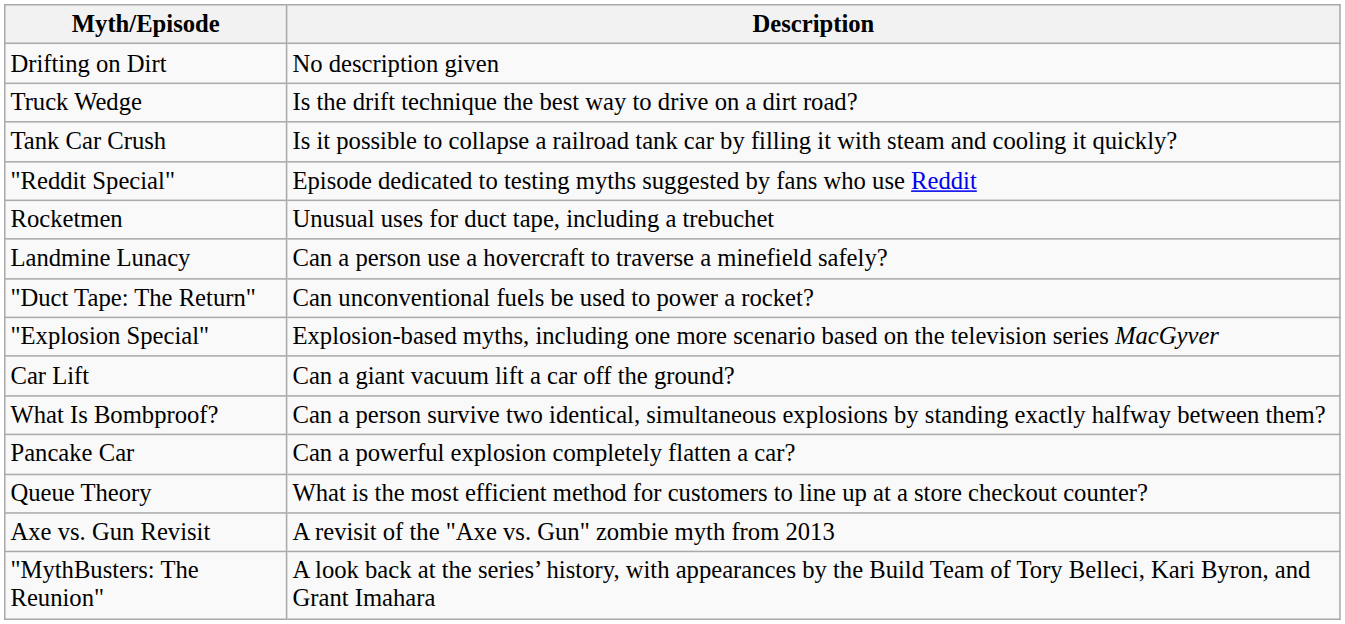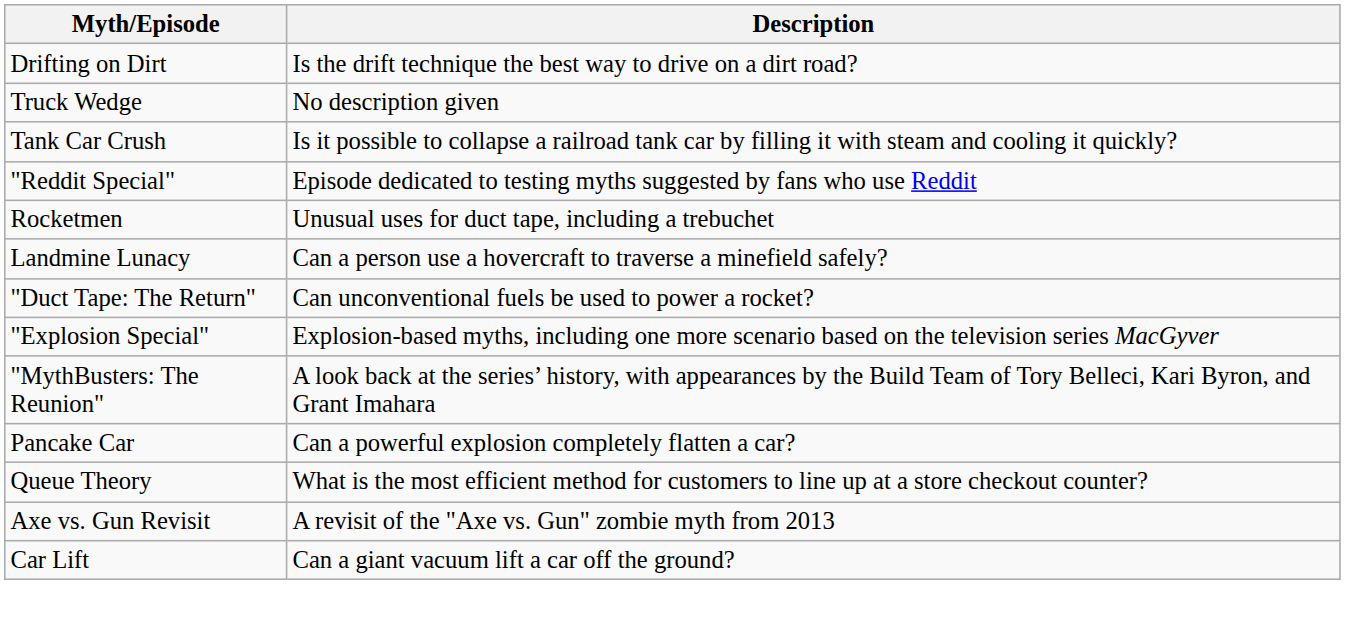Drifting on Dirt | Description: No description given -> Is the drift technique the best way to drive on a dirt road?
Truck Wedge | Description: Is the drift technique the best way to drive on a dirt road? -> No description given
rows swapped: Car Lift <-> "MythBusters: The Reunion"
- row: What Is Bombproof? | Can a person survive two identical, simultaneous explosions by standing exactly halfway between them?
